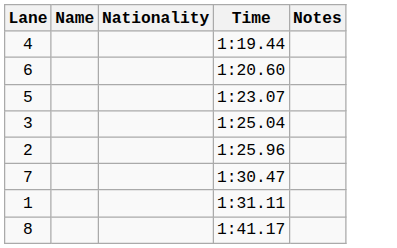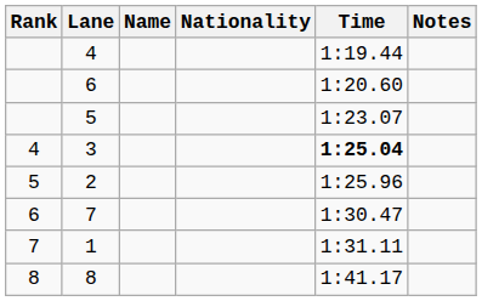+ column: Rank | 4 | 5 | 6 | 7 | 8
3 | Time: normal -> bold
